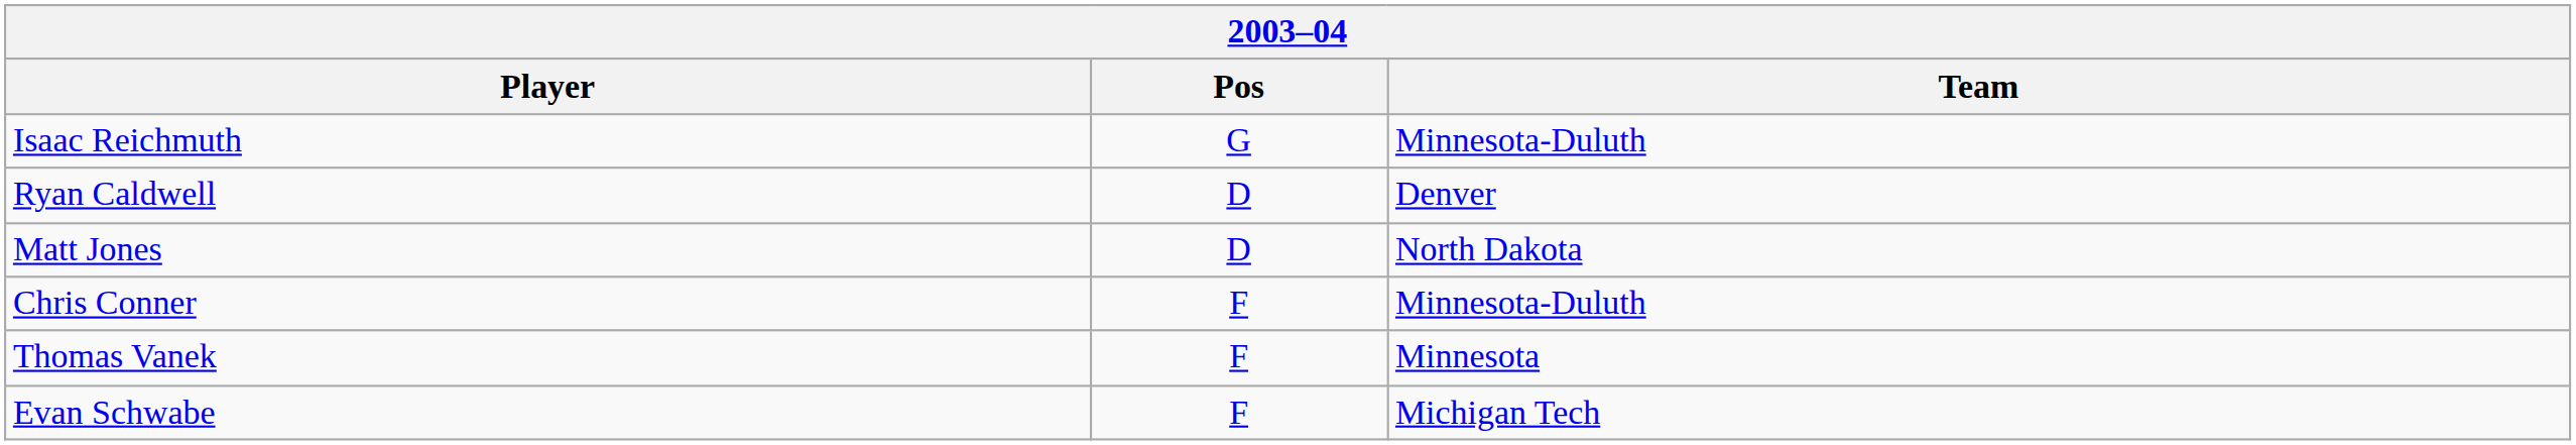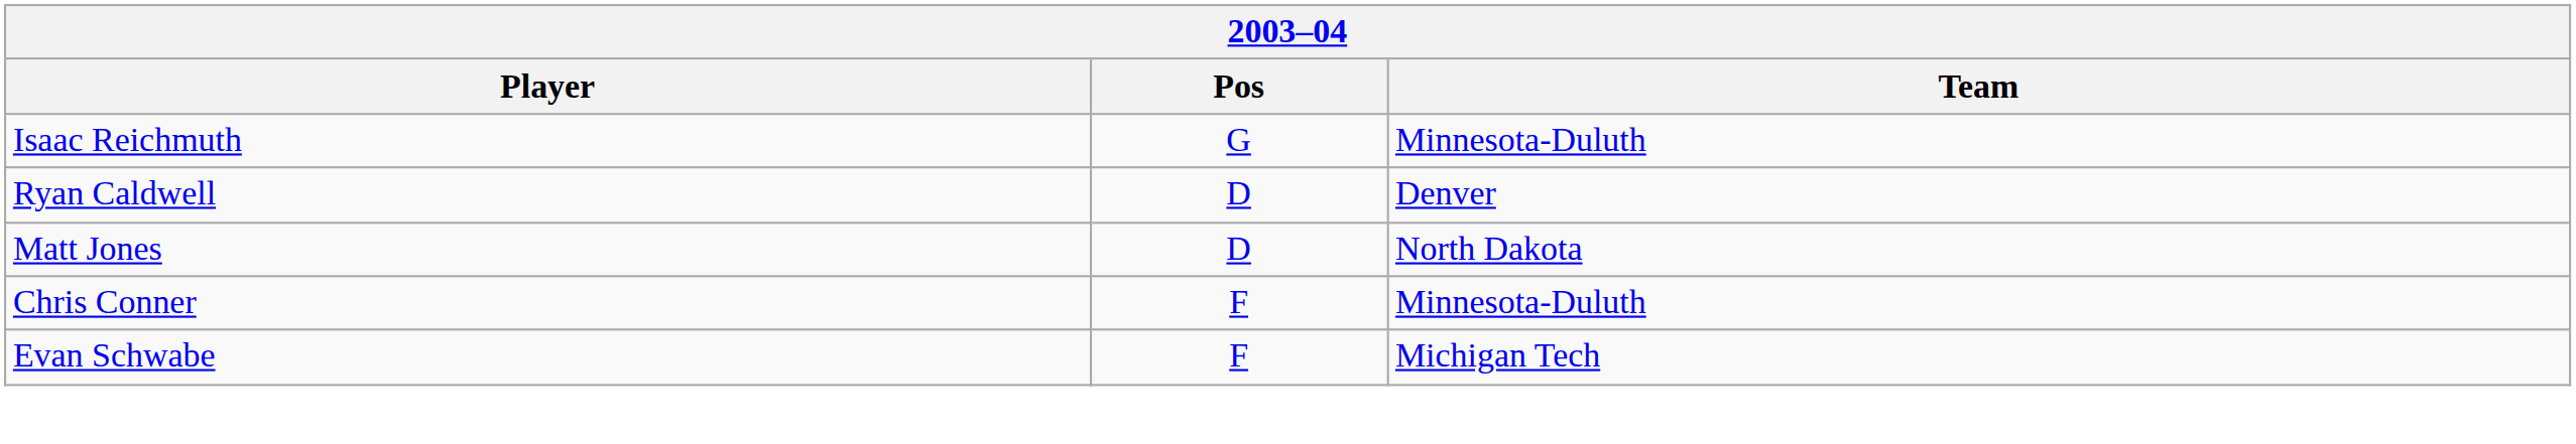- row: Thomas Vanek | F | Minnesota
